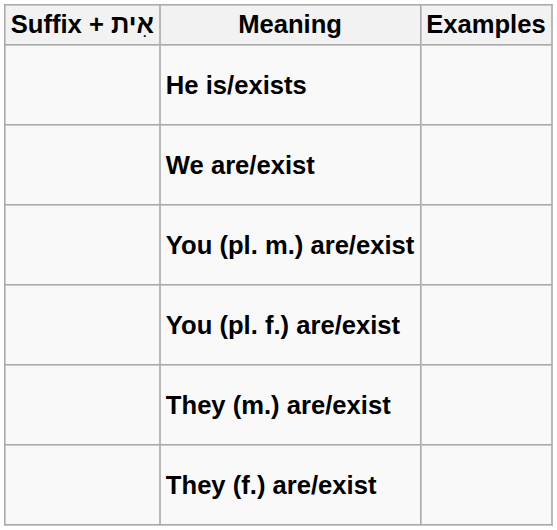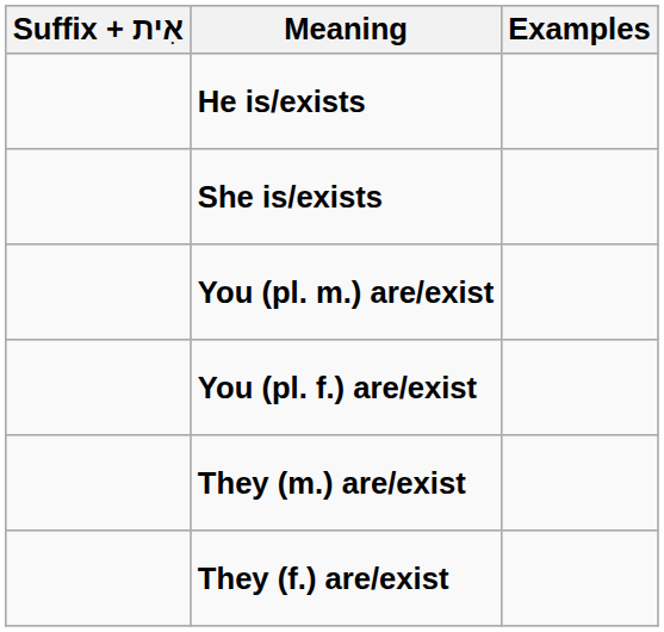+ row: She is/exists
- row: We are/exist
